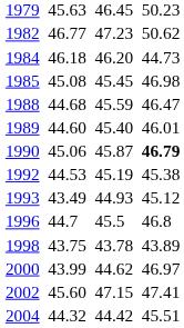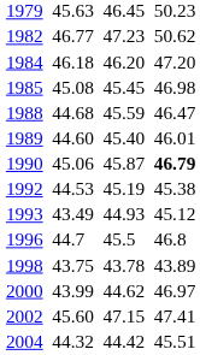1984 | column 7: 44.73 -> 47.20
